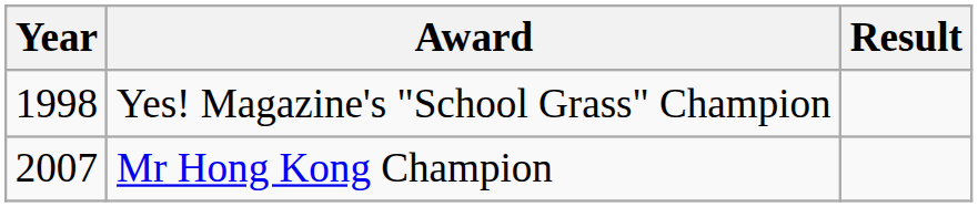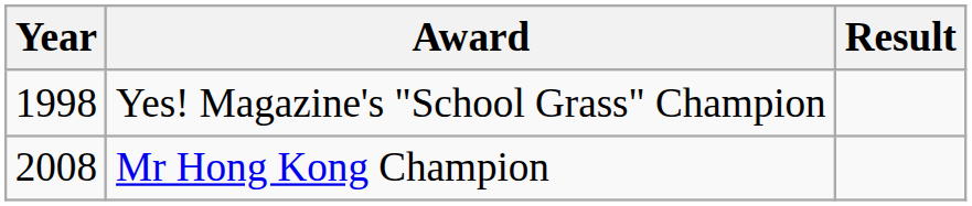Mr Hong Kong Champion | Year: 2007 -> 2008
